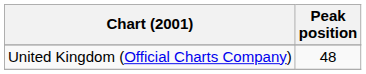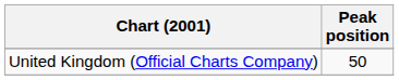United Kingdom (Official Charts Company) | Peak position: 48 -> 50
